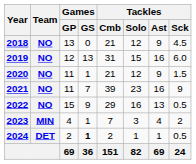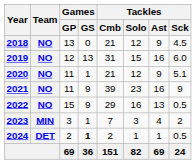2020 | Tackles / Sck: 1.5 -> 5.1
2021 | Games / GS: 7 -> 9
2023 | Games / GP: 4 -> 3
